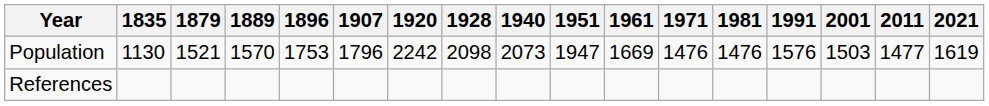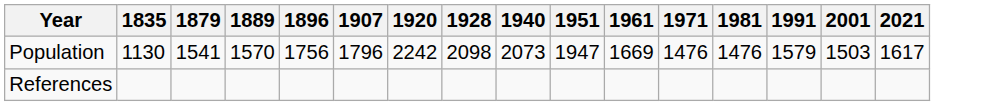- column: 2011 | 1477
Population | 1879: 1521 -> 1541
Population | 1896: 1753 -> 1756
Population | 1991: 1576 -> 1579
Population | 2021: 1619 -> 1617
